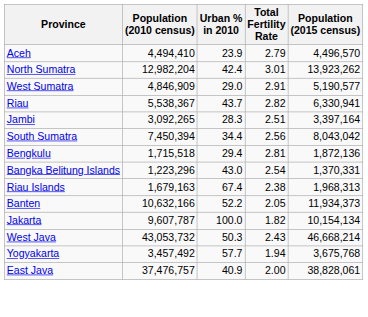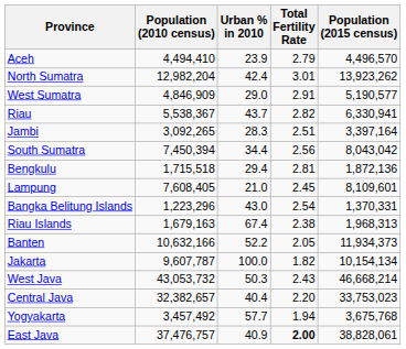+ row: Lampung | 7,608,405 | 21.0 | 2.45 | 8,109,601
+ row: Central Java | 32,382,657 | 40.4 | 2.20 | 33,753,023
East Java | Total Fertility Rate: normal -> bold
